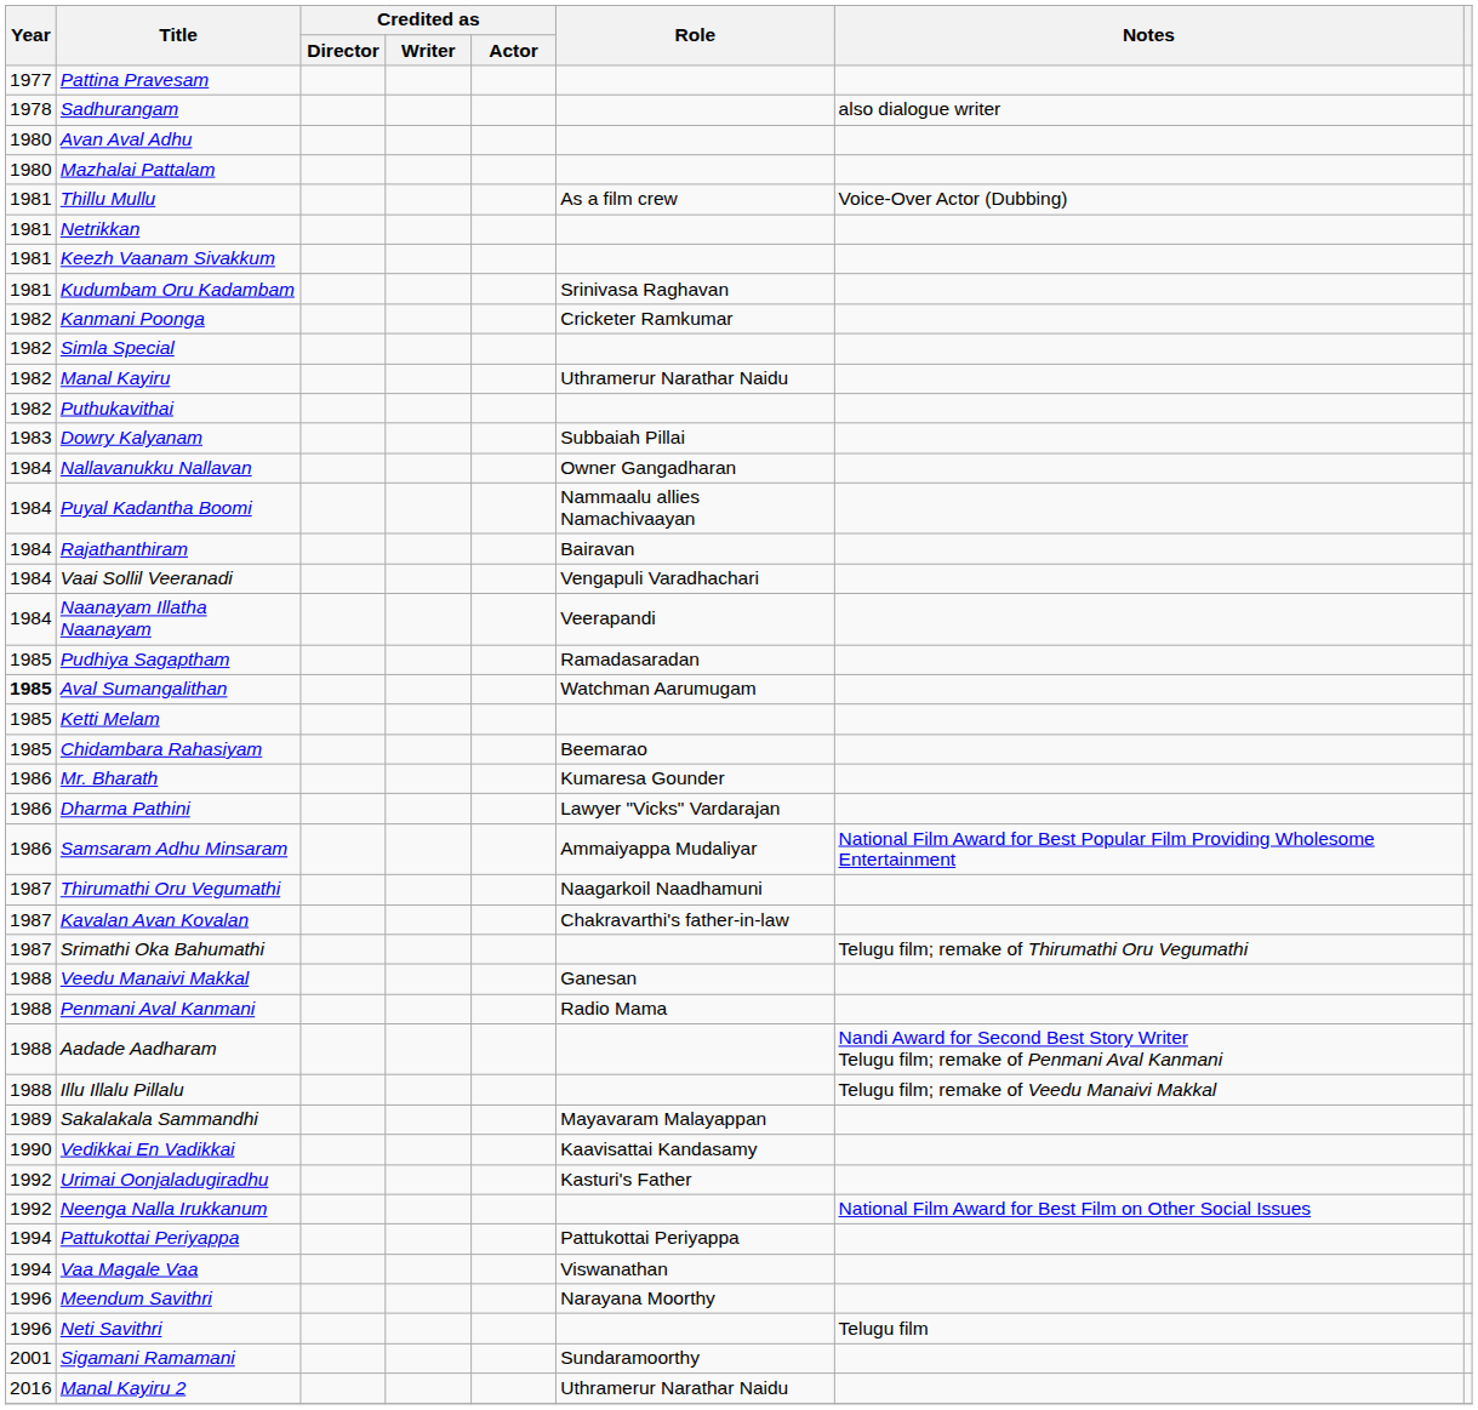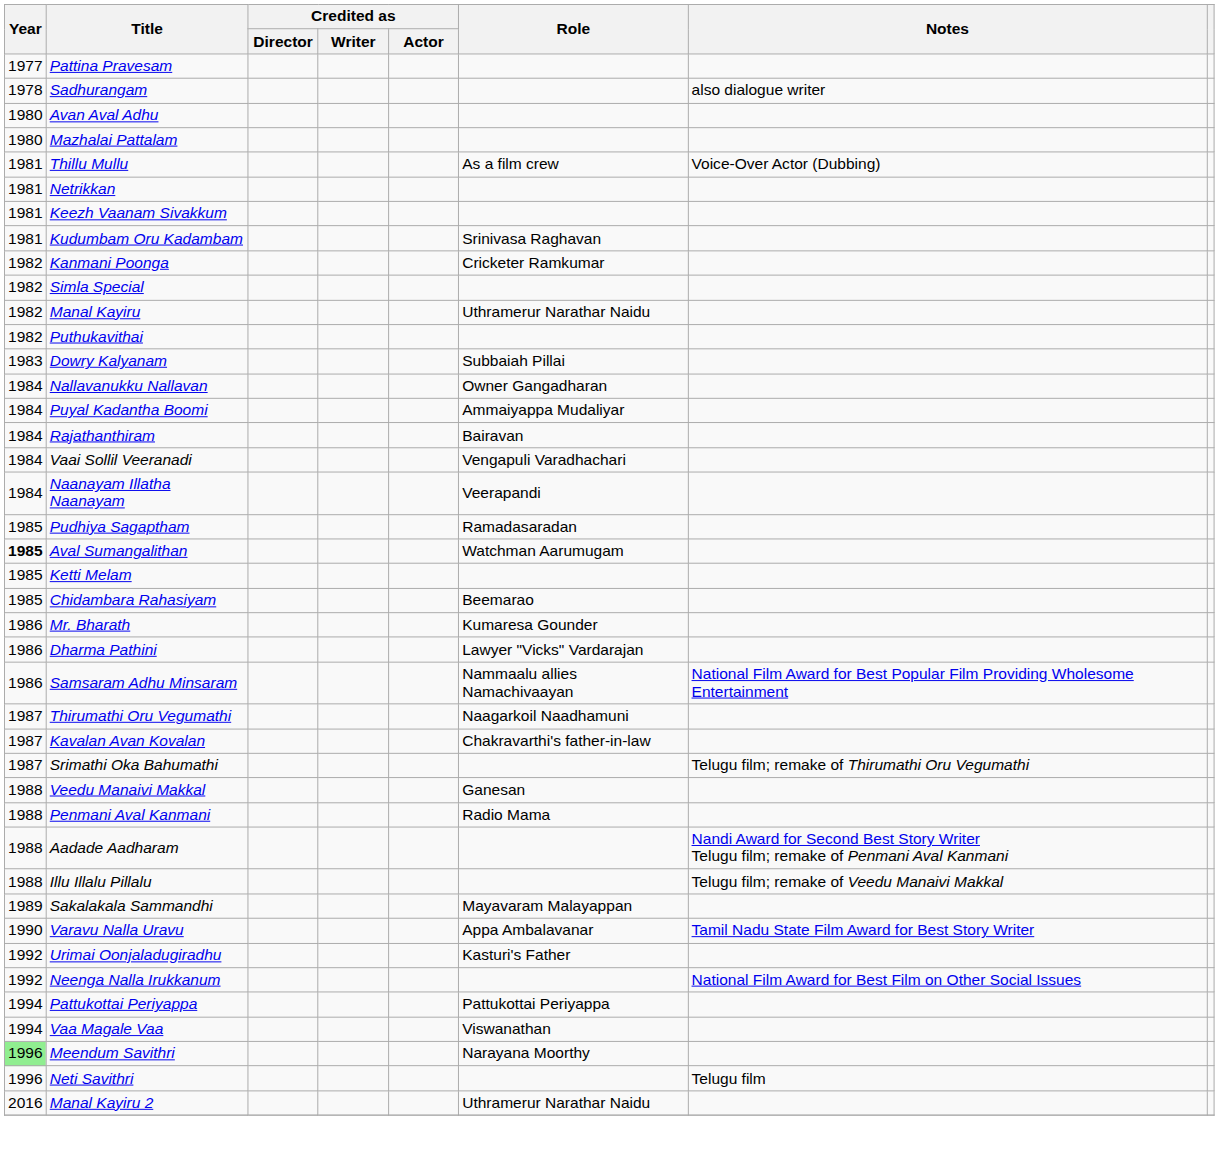Puyal Kadantha Boomi | Role: Nammaalu allies Namachivaayan -> Ammaiyappa Mudaliyar
Samsaram Adhu Minsaram | Role: Ammaiyappa Mudaliyar -> Nammaalu allies Namachivaayan
+ row: 1990 | Varavu Nalla Uravu | Appa Ambalavanar | Tamil Nadu State Film Award for Best Story Writer
- row: 1990 | Vedikkai En Vadikkai | Kaavisattai Kandasamy
Meendum Savithri | Year: no background -> lightgreen background
- row: 2001 | Sigamani Ramamani | Sundaramoorthy
